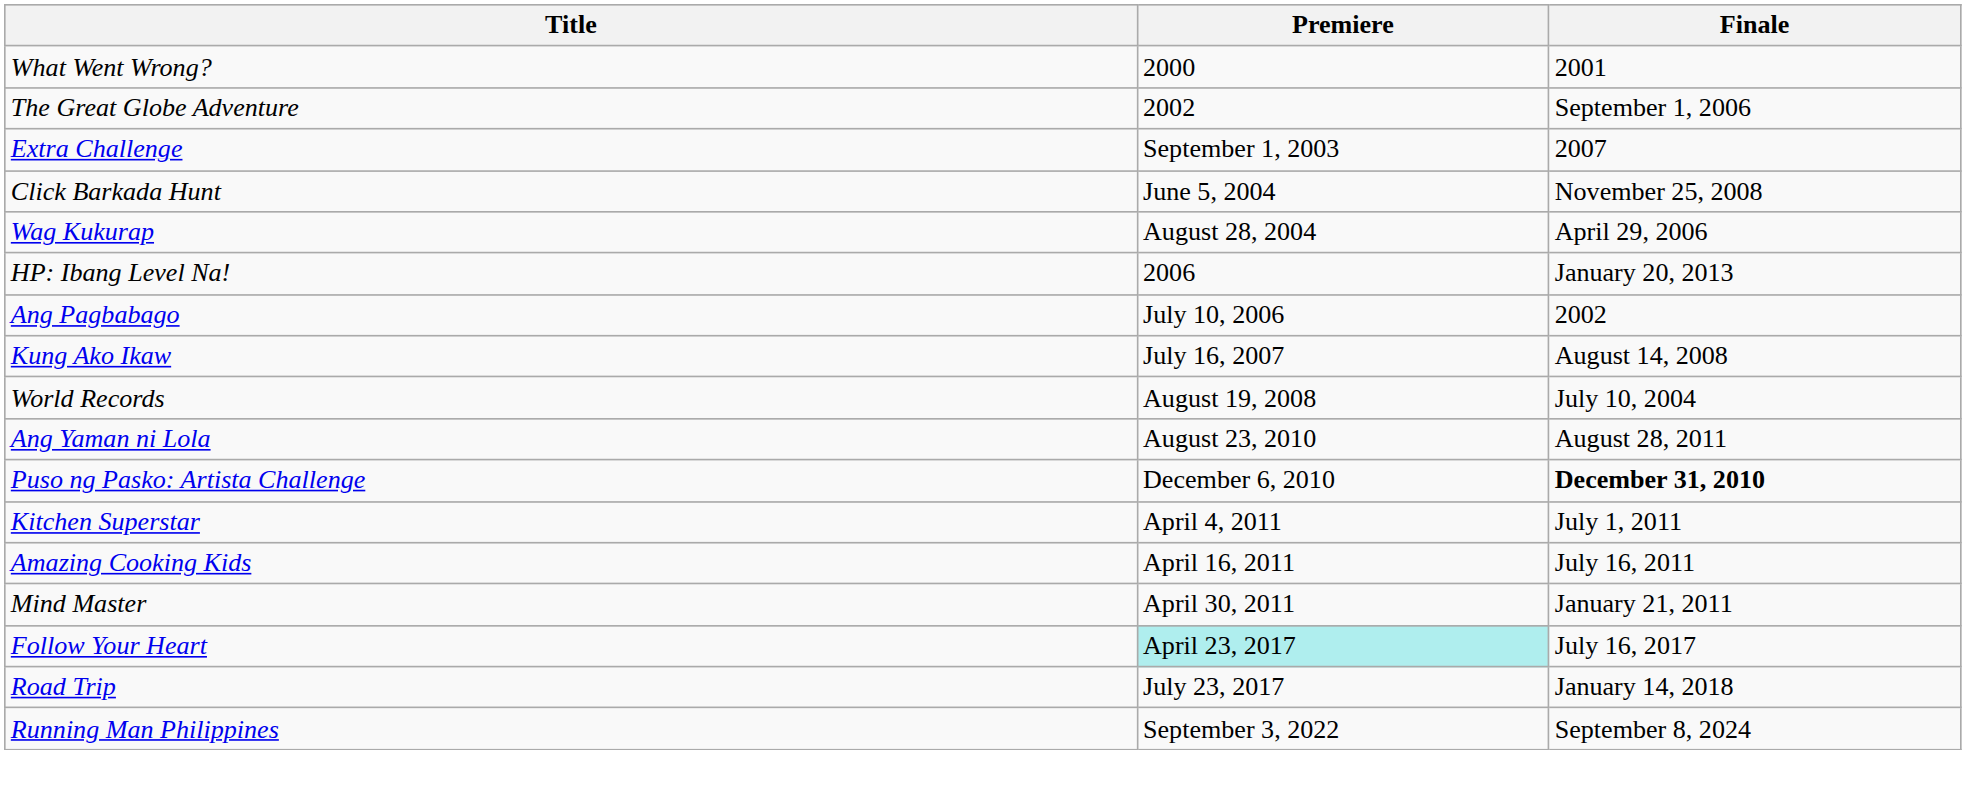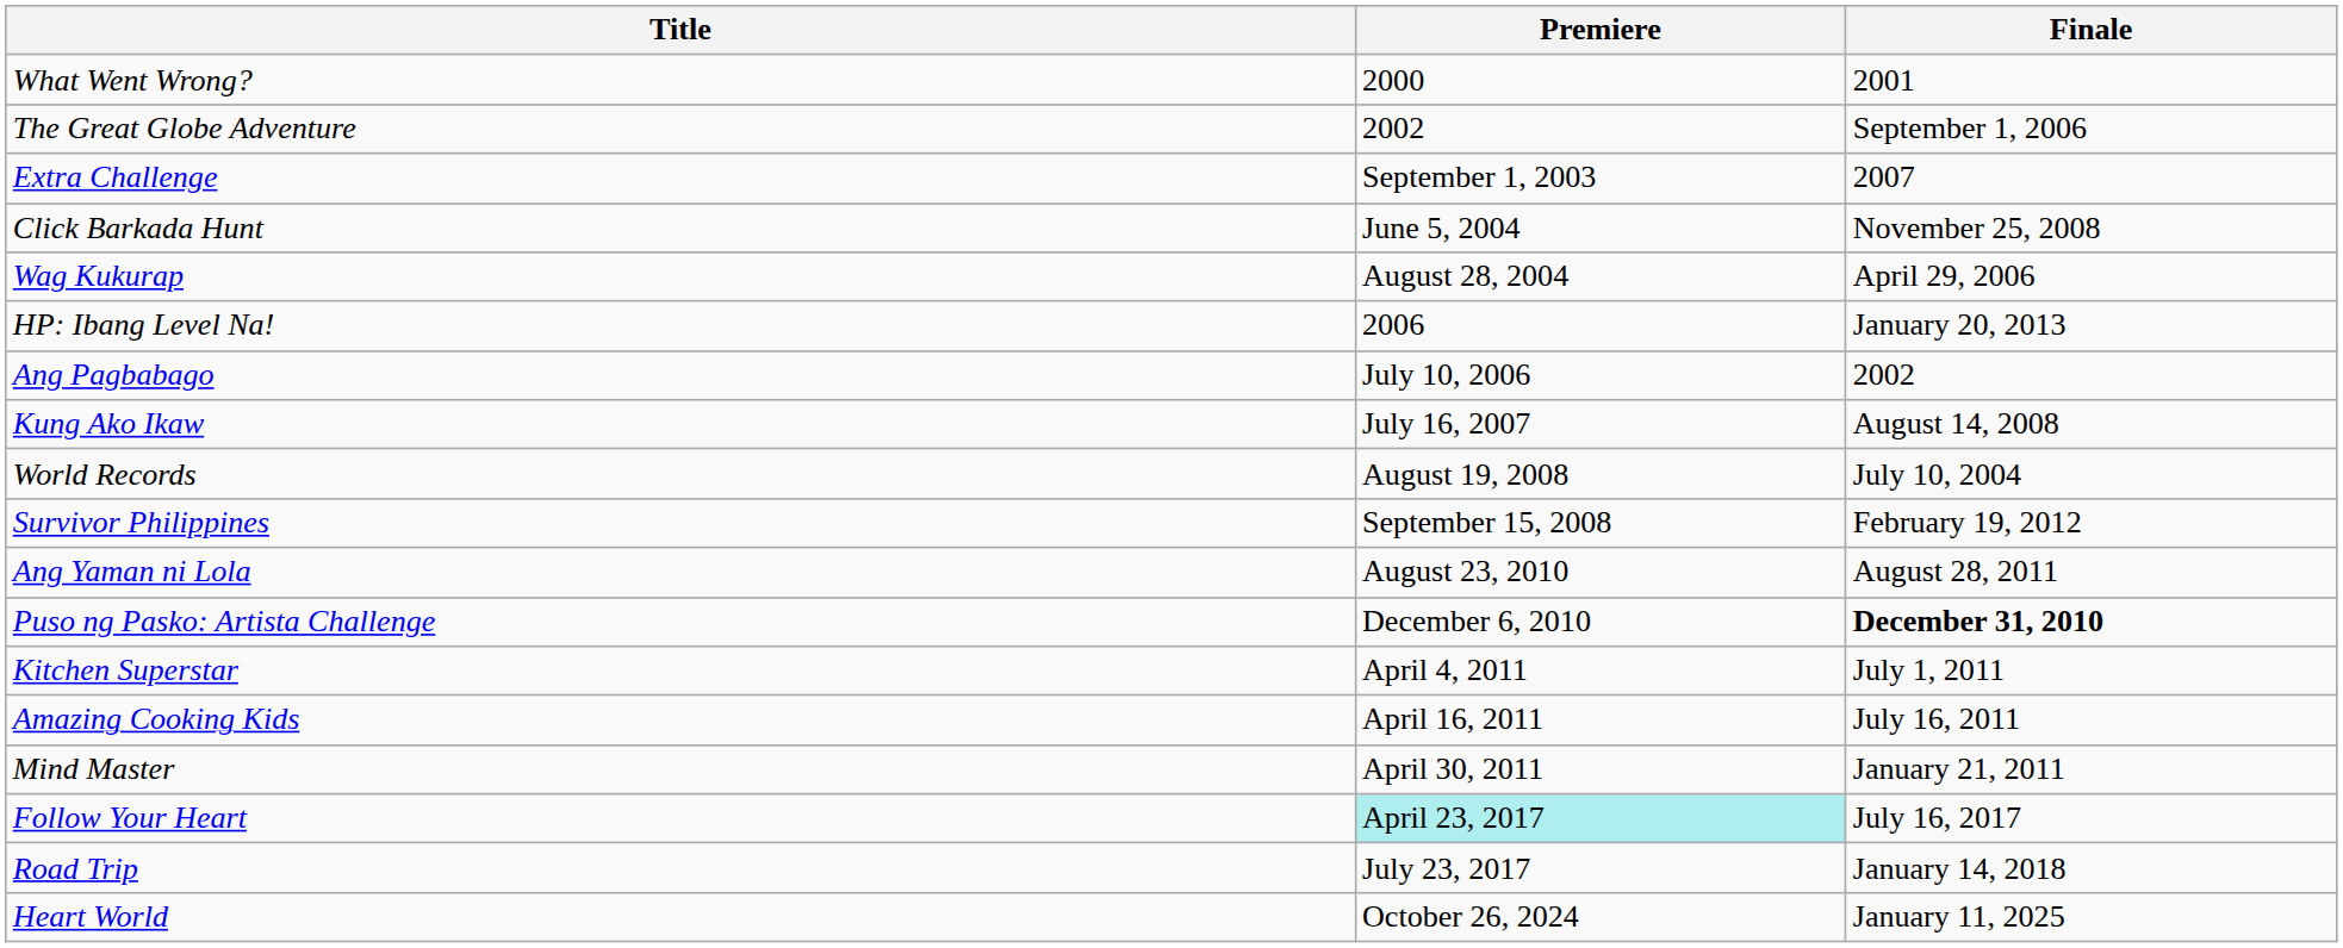+ row: Survivor Philippines | September 15, 2008 | February 19, 2012
- row: Running Man Philippines | September 3, 2022 | September 8, 2024
+ row: Heart World | October 26, 2024 | January 11, 2025
